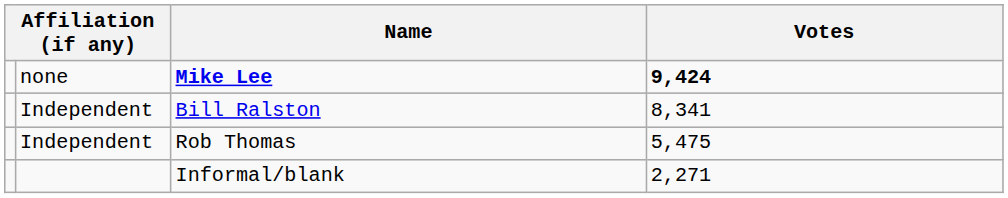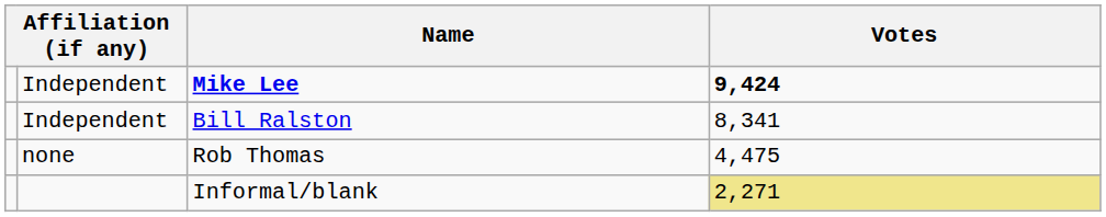Mike Lee | column 2: none -> Independent
Rob Thomas | column 2: Independent -> none
Rob Thomas | Votes: 5,475 -> 4,475
Informal/blank | Votes: no background -> khaki background
